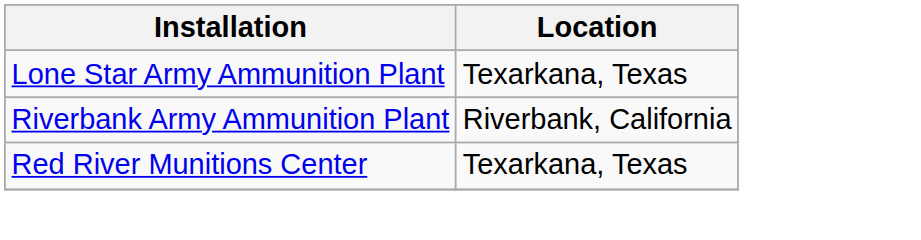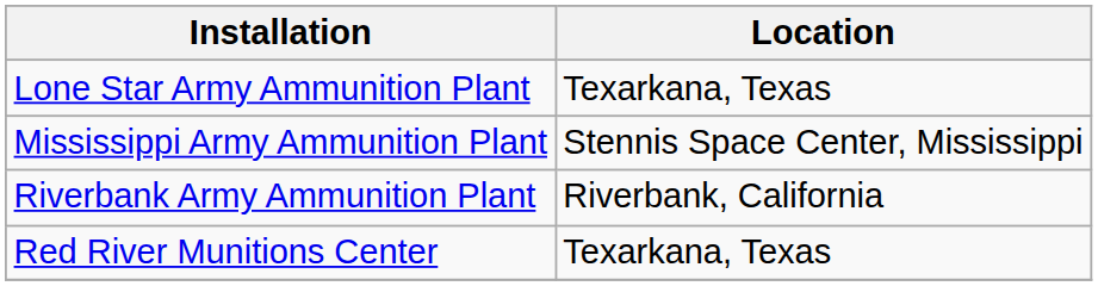+ row: Mississippi Army Ammunition Plant | Stennis Space Center, Mississippi
